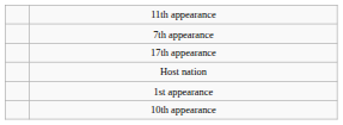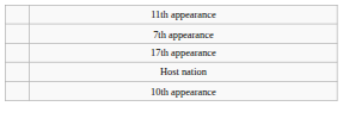- row: 1st appearance
